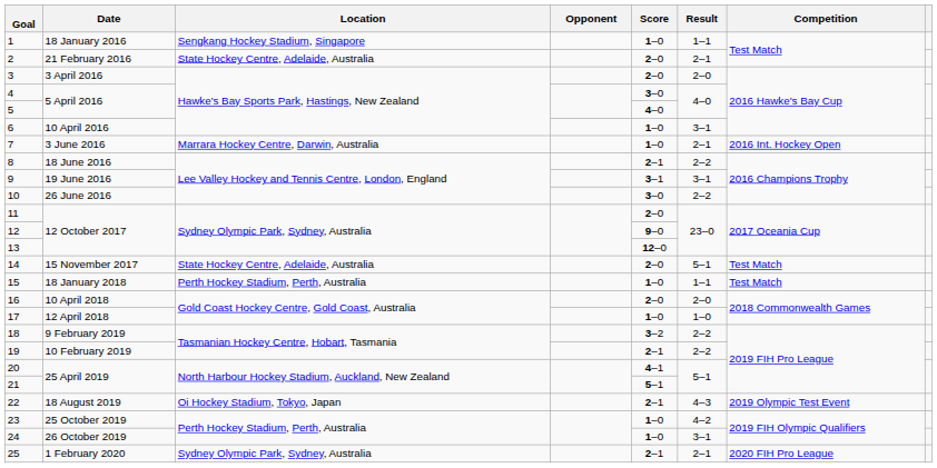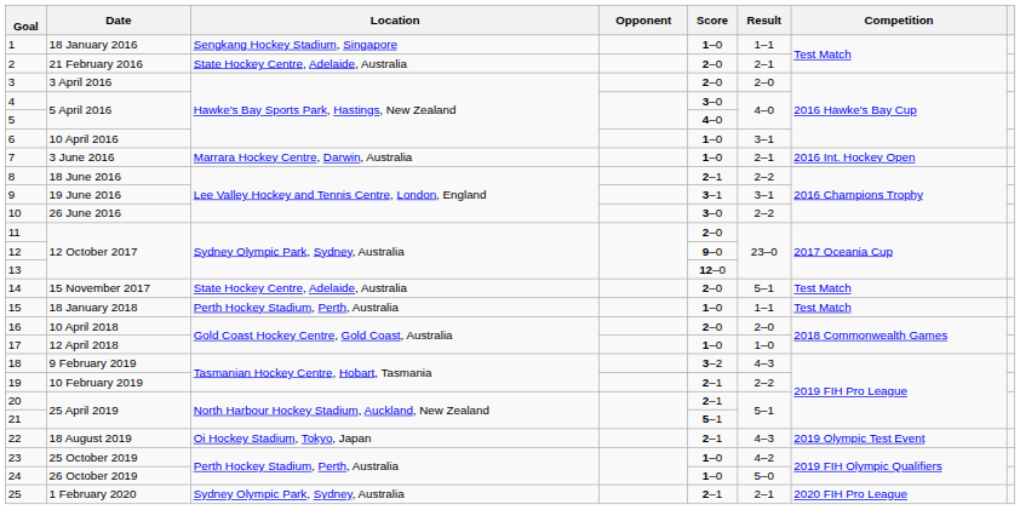18 | Result: 2–2 -> 4–3
20 | Score: 4–1 -> 2–1
24 | Result: 3–1 -> 5–0
